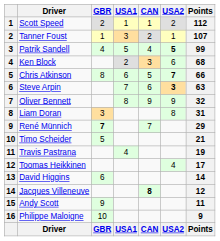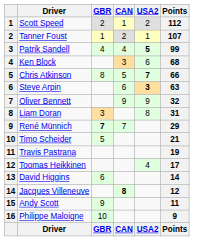- column: USA1 | 1 | 3 | 5 | 2 | 6 | 7 | 8 | 4 | USA1
